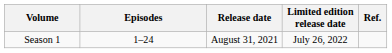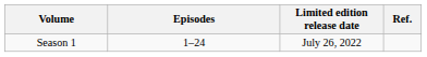- column: Release date | August 31, 2021
